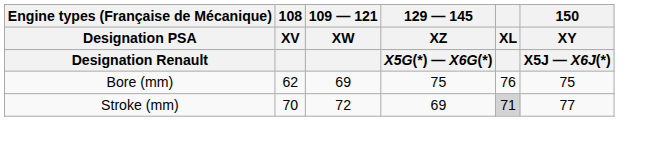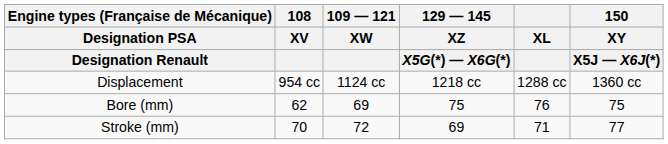+ row: Displacement | 954 cc | 1124 cc | 1218 cc | 1288 cc | 1360 cc
Stroke (mm) | XL: lightgrey background -> no background
